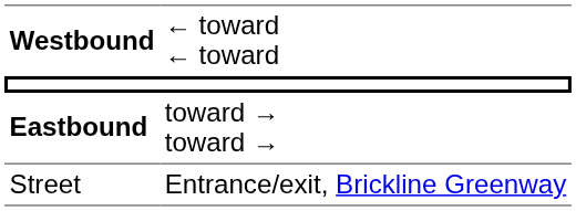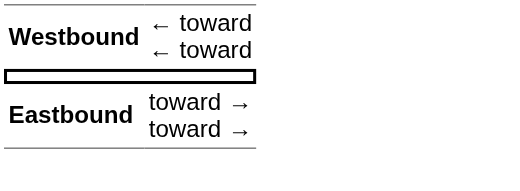- row: Street | Entrance/exit, Brickline Greenway
